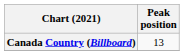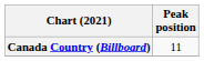Canada Country (Billboard) | Peak position: 13 -> 11
